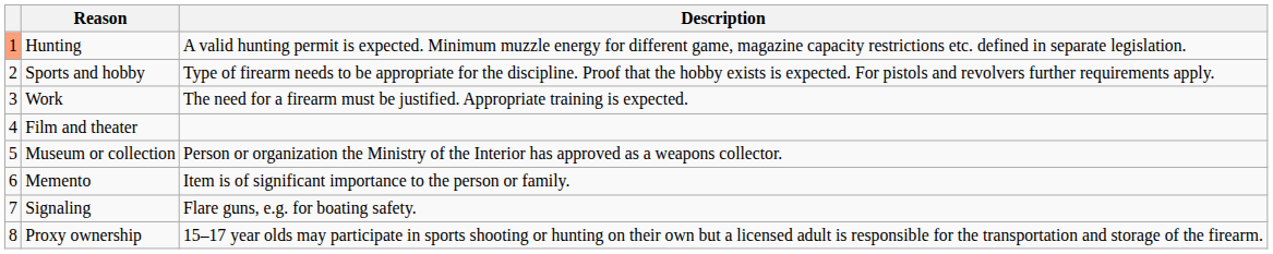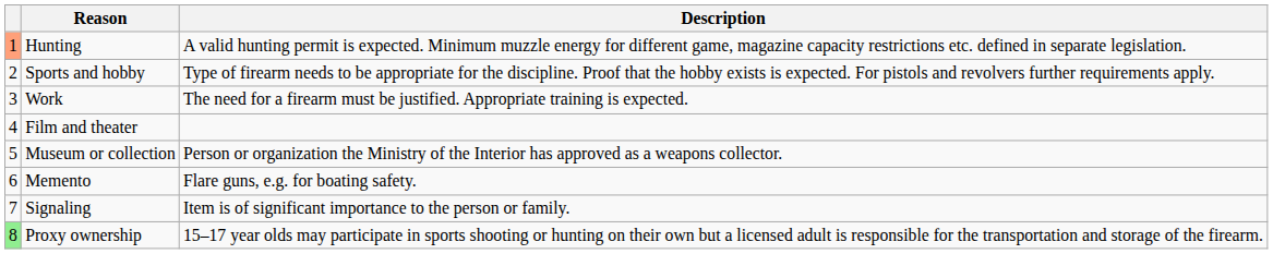Memento | Description: Item is of significant importance to the person or family. -> Flare guns, e.g. for boating safety.
Signaling | Description: Flare guns, e.g. for boating safety. -> Item is of significant importance to the person or family.
Proxy ownership | column 1: no background -> lightgreen background
